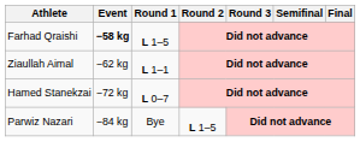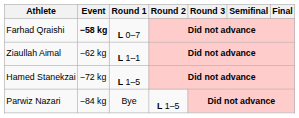Farhad Qraishi | Round 1: L 1–5 -> L 0–7
Hamed Stanekzai | Round 1: L 0–7 -> L 1–5
